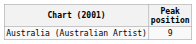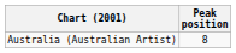Australia (Australian Artist) | Peak position: 9 -> 8
